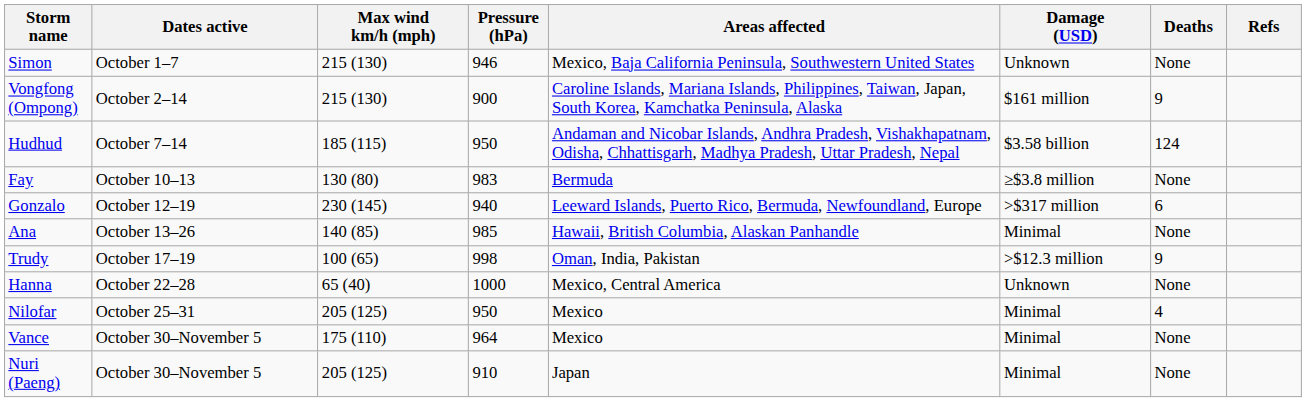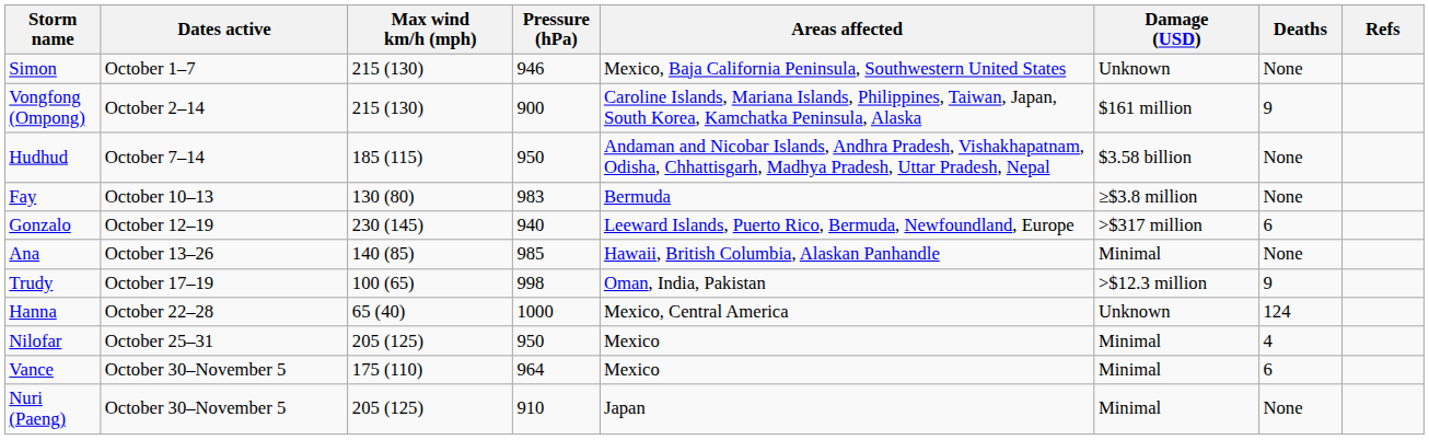Hudhud | Deaths: 124 -> None
Hanna | Deaths: None -> 124
Vance | Deaths: None -> 6
